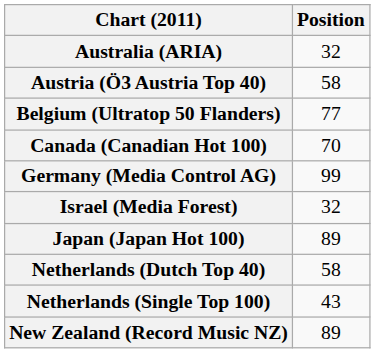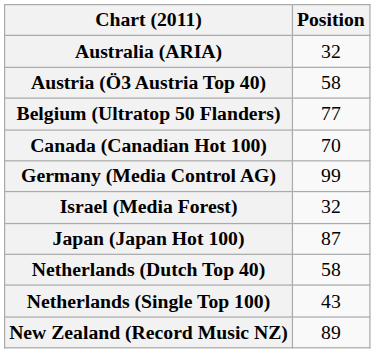Japan (Japan Hot 100) | Position: 89 -> 87
